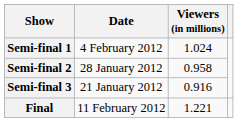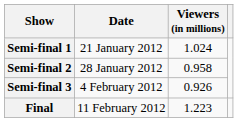Semi-final 1 | Date: 4 February 2012 -> 21 January 2012
Semi-final 3 | Date: 21 January 2012 -> 4 February 2012
Semi-final 3 | Viewers (in millions): 0.916 -> 0.926
Final | Viewers (in millions): 1.221 -> 1.223
